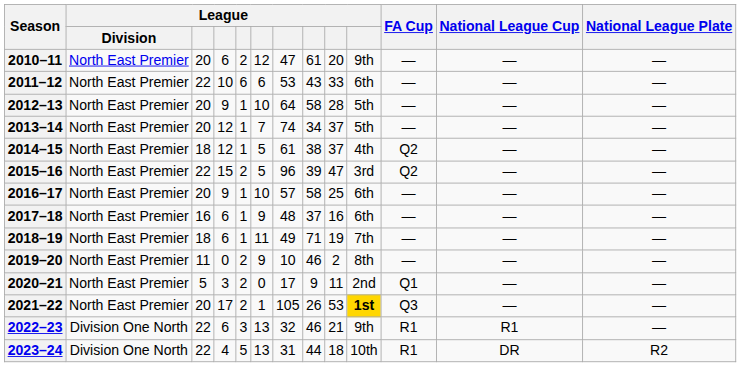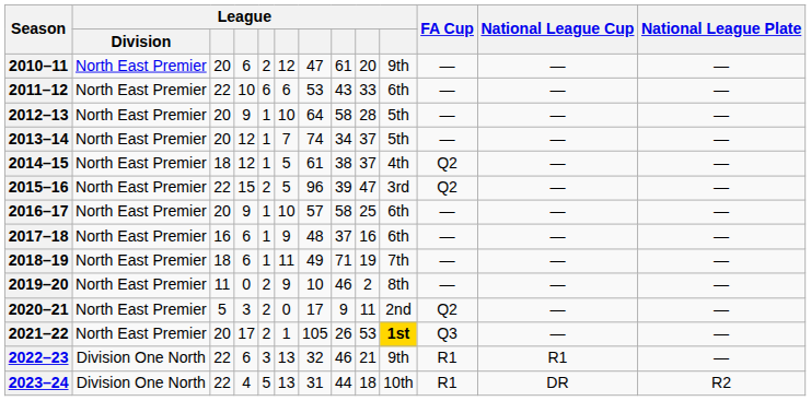2020–21 | FA Cup: Q1 -> Q2
